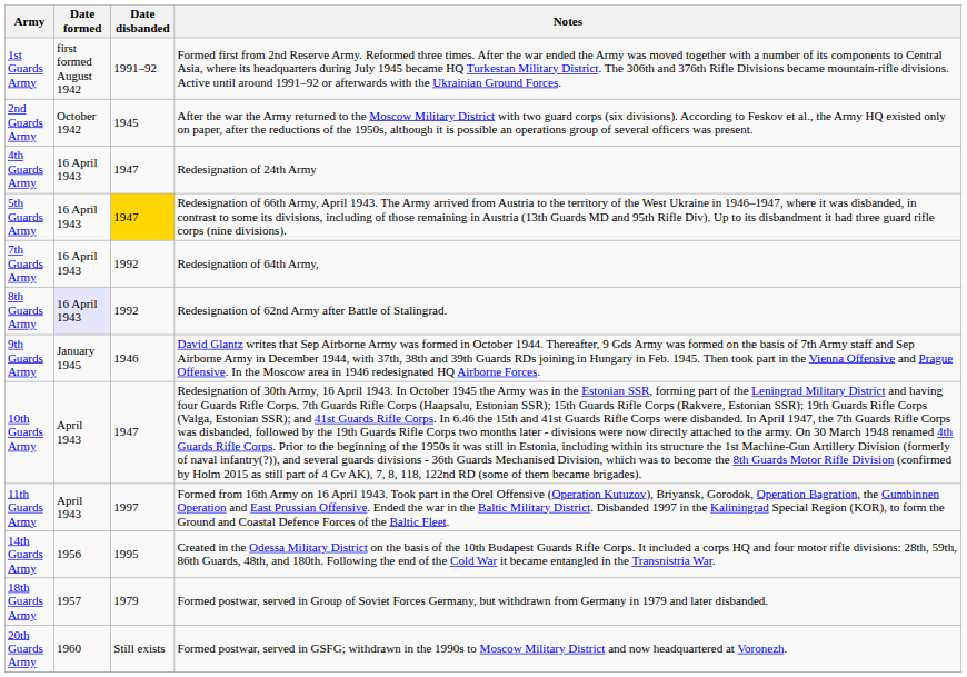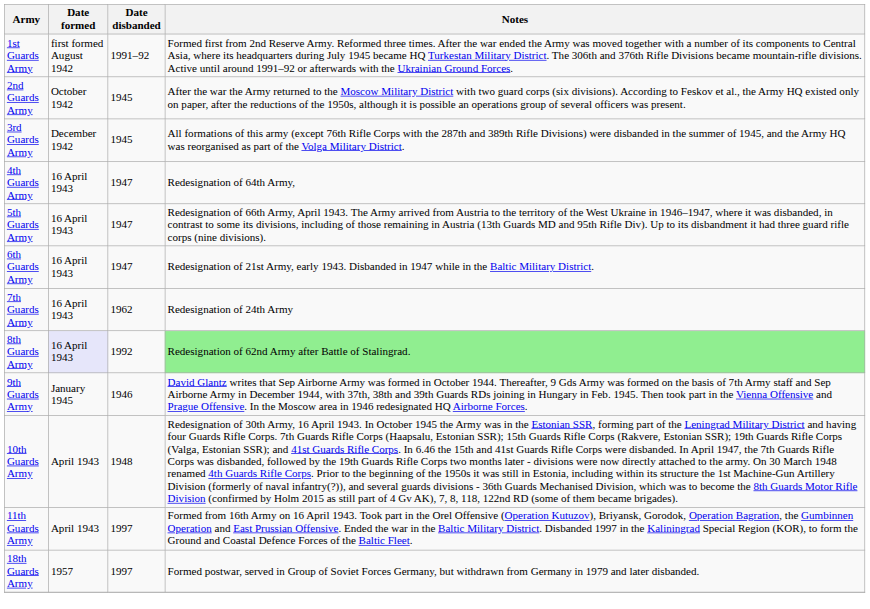+ row: 3rd Guards Army | December 1942 | 1945 | All formations of this army (except 76th Rifle Corps with the 287th and 389th Rifle Divisions) were disbanded in the summer of 1945, and the Army HQ was reorganised as part of the Volga Military District.
4th Guards Army | Notes: Redesignation of 24th Army -> Redesignation of 64th Army,
5th Guards Army | Date disbanded: gold background -> no background
+ row: 6th Guards Army | 16 April 1943 | 1947 | Redesignation of 21st Army, early 1943. Disbanded in 1947 while in the Baltic Military District.
7th Guards Army | Date disbanded: 1992 -> 1962
7th Guards Army | Notes: Redesignation of 64th Army, -> Redesignation of 24th Army
8th Guards Army | Notes: no background -> lightgreen background
10th Guards Army | Date disbanded: 1947 -> 1948
- row: 14th Guards Army | 1956 | 1995 | Created in the Odessa Military District on the basis of the 10th Budapest Guards Rifle Corps. It included a corps HQ and four motor rifle divisions: 28th, 59th, 86th Guards, 48th, and 180th. Following the end of the Cold War it became entangled in the Transnistria War.
18th Guards Army | Date disbanded: 1979 -> 1997
- row: 20th Guards Army | 1960 | Still exists | Formed postwar, served in GSFG; withdrawn in the 1990s to Moscow Military District and now headquartered at Voronezh.
